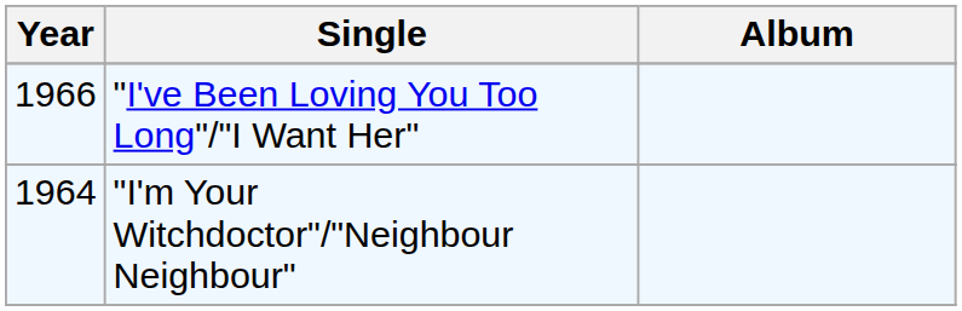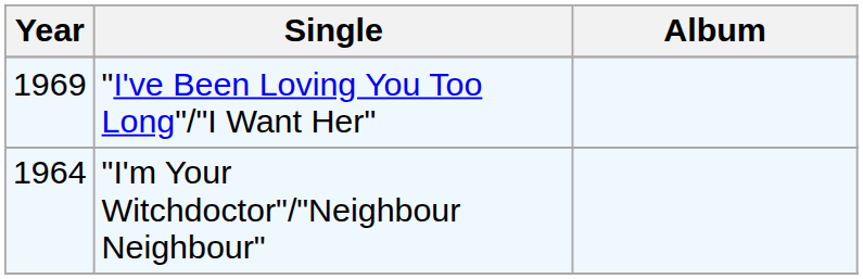"I've Been Loving You Too Long"/"I Want Her" | Year: 1966 -> 1969
